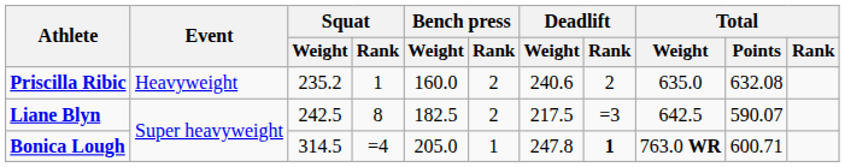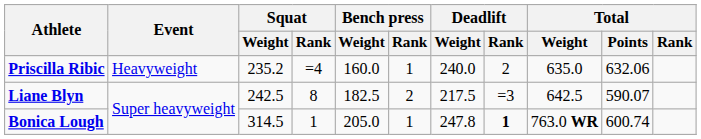Priscilla Ribic | Squat / Rank: 1 -> =4
Priscilla Ribic | Bench press / Rank: 2 -> 1
Priscilla Ribic | Deadlift / Weight: 240.6 -> 240.0
Priscilla Ribic | Total / Points: 632.08 -> 632.06
Bonica Lough | Squat / Rank: =4 -> 1
Bonica Lough | Total / Points: 600.71 -> 600.74
